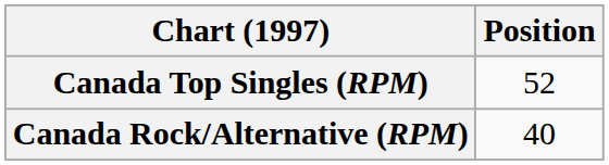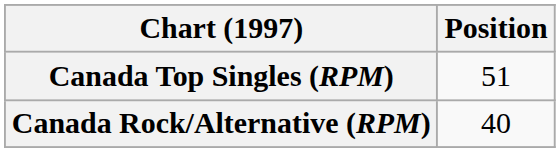Canada Top Singles (RPM) | Position: 52 -> 51
